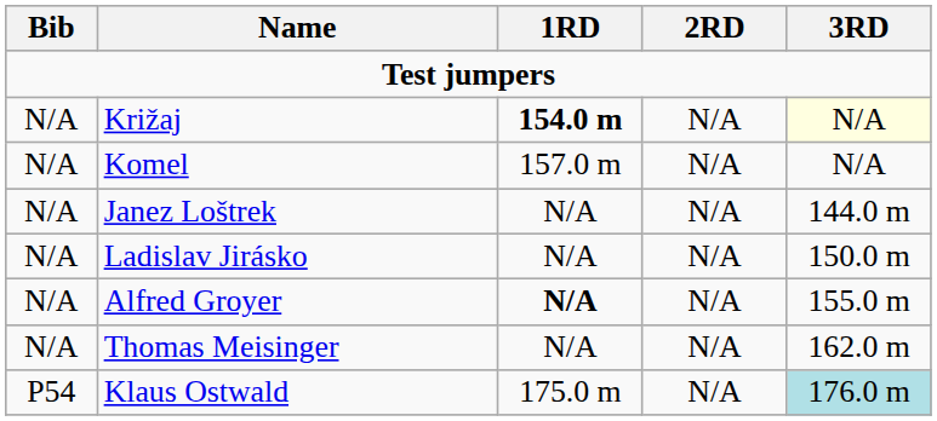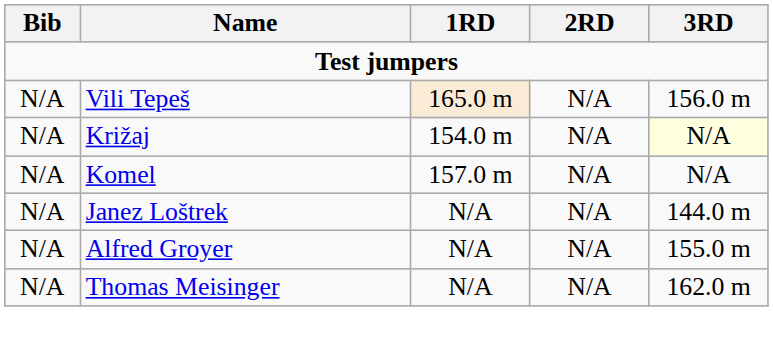+ row: N/A | Vili Tepeš | 165.0 m | N/A | 156.0 m
Križaj | 1RD: bold -> normal
- row: N/A | Ladislav Jirásko | N/A | N/A | 150.0 m
Alfred Groyer | 1RD: bold -> normal
- row: P54 | Klaus Ostwald | 175.0 m | N/A | 176.0 m
